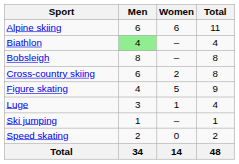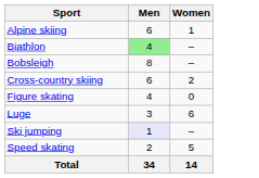- column: Total | 11 | 4 | 8 | 8 | 9 | 4 | 1 | 2 | 48
Alpine skiing | Women: 6 -> 1
Figure skating | Women: 5 -> 0
Luge | Women: 1 -> 6
Ski jumping | Men: no background -> lavender background
Speed skating | Women: 0 -> 5
